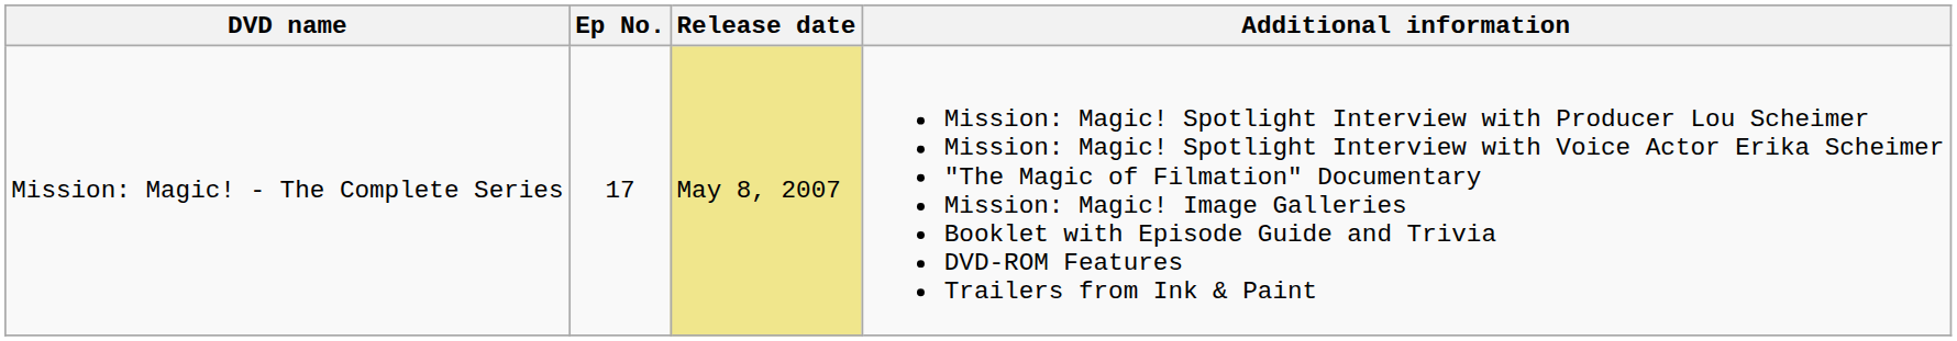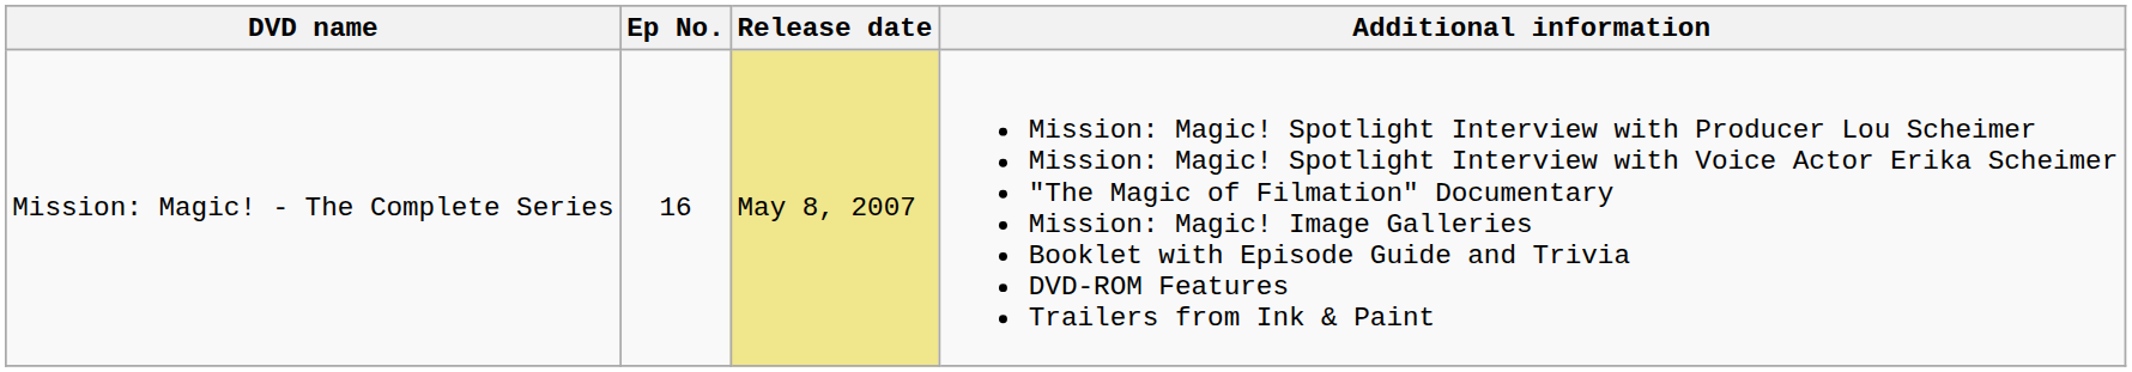Mission: Magic! - The Complete Series | Ep No.: 17 -> 16
